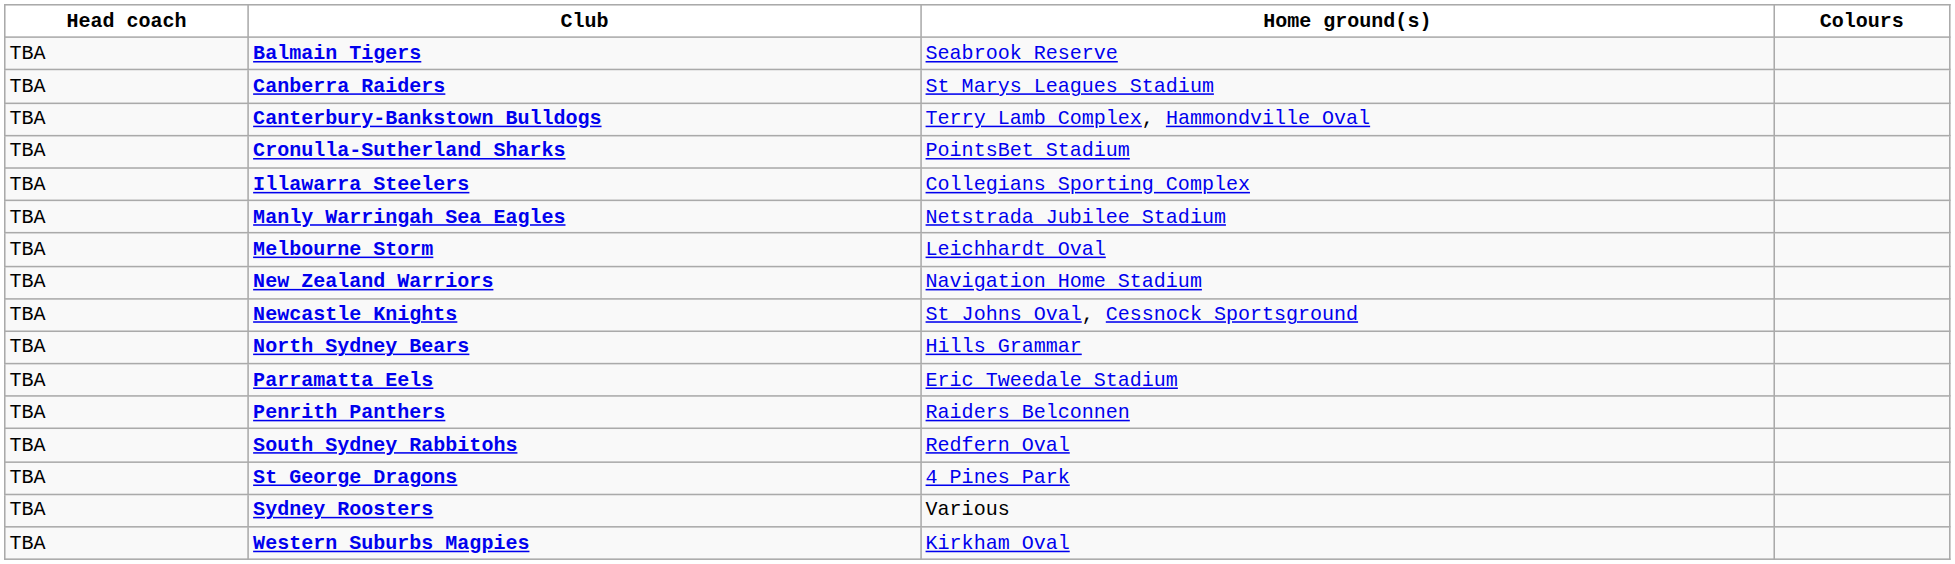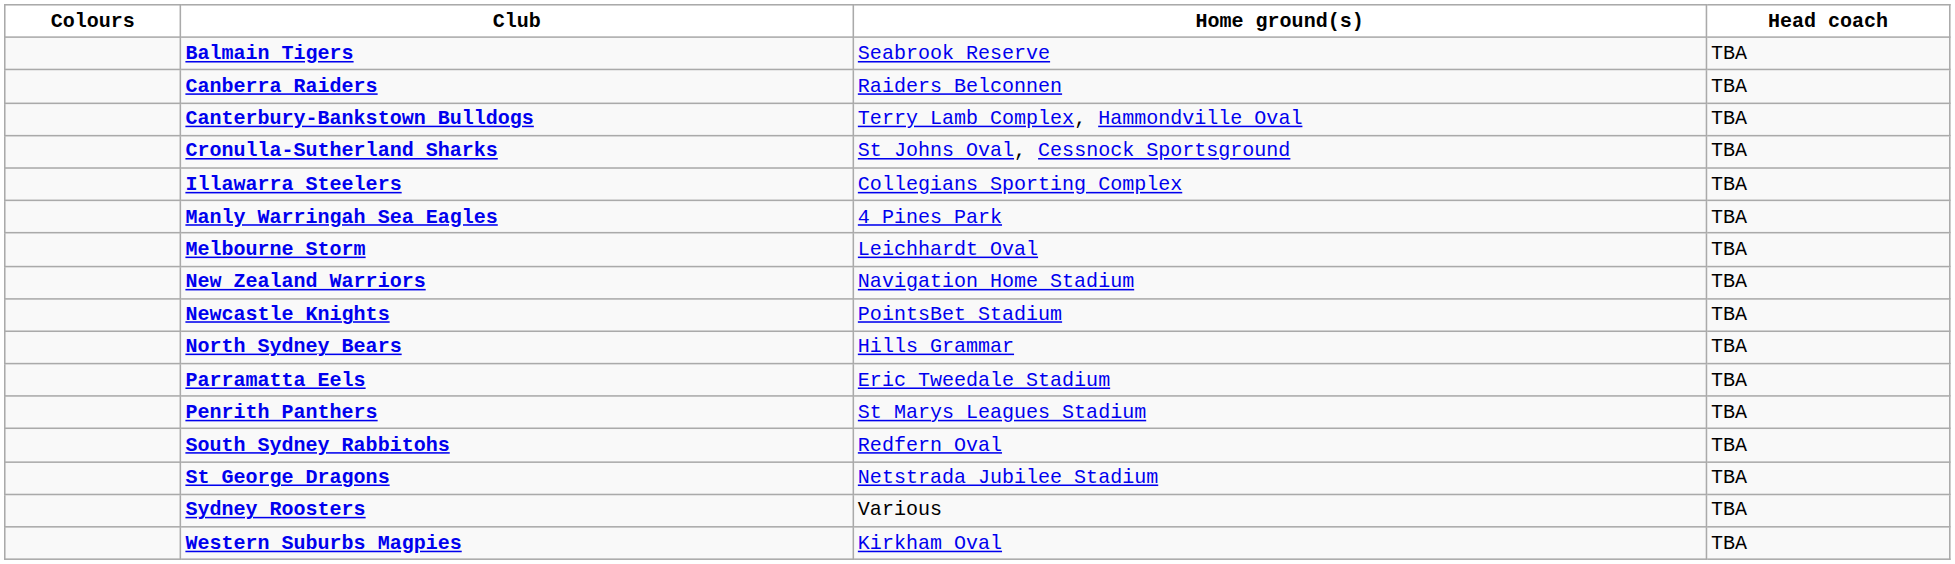columns swapped: Colours <-> Head coach
Canberra Raiders | Home ground(s): St Marys Leagues Stadium -> Raiders Belconnen
Cronulla-Sutherland Sharks | Home ground(s): PointsBet Stadium -> St Johns Oval, Cessnock Sportsground
Manly Warringah Sea Eagles | Home ground(s): Netstrada Jubilee Stadium -> 4 Pines Park
Newcastle Knights | Home ground(s): St Johns Oval, Cessnock Sportsground -> PointsBet Stadium
Penrith Panthers | Home ground(s): Raiders Belconnen -> St Marys Leagues Stadium
St George Dragons | Home ground(s): 4 Pines Park -> Netstrada Jubilee Stadium
